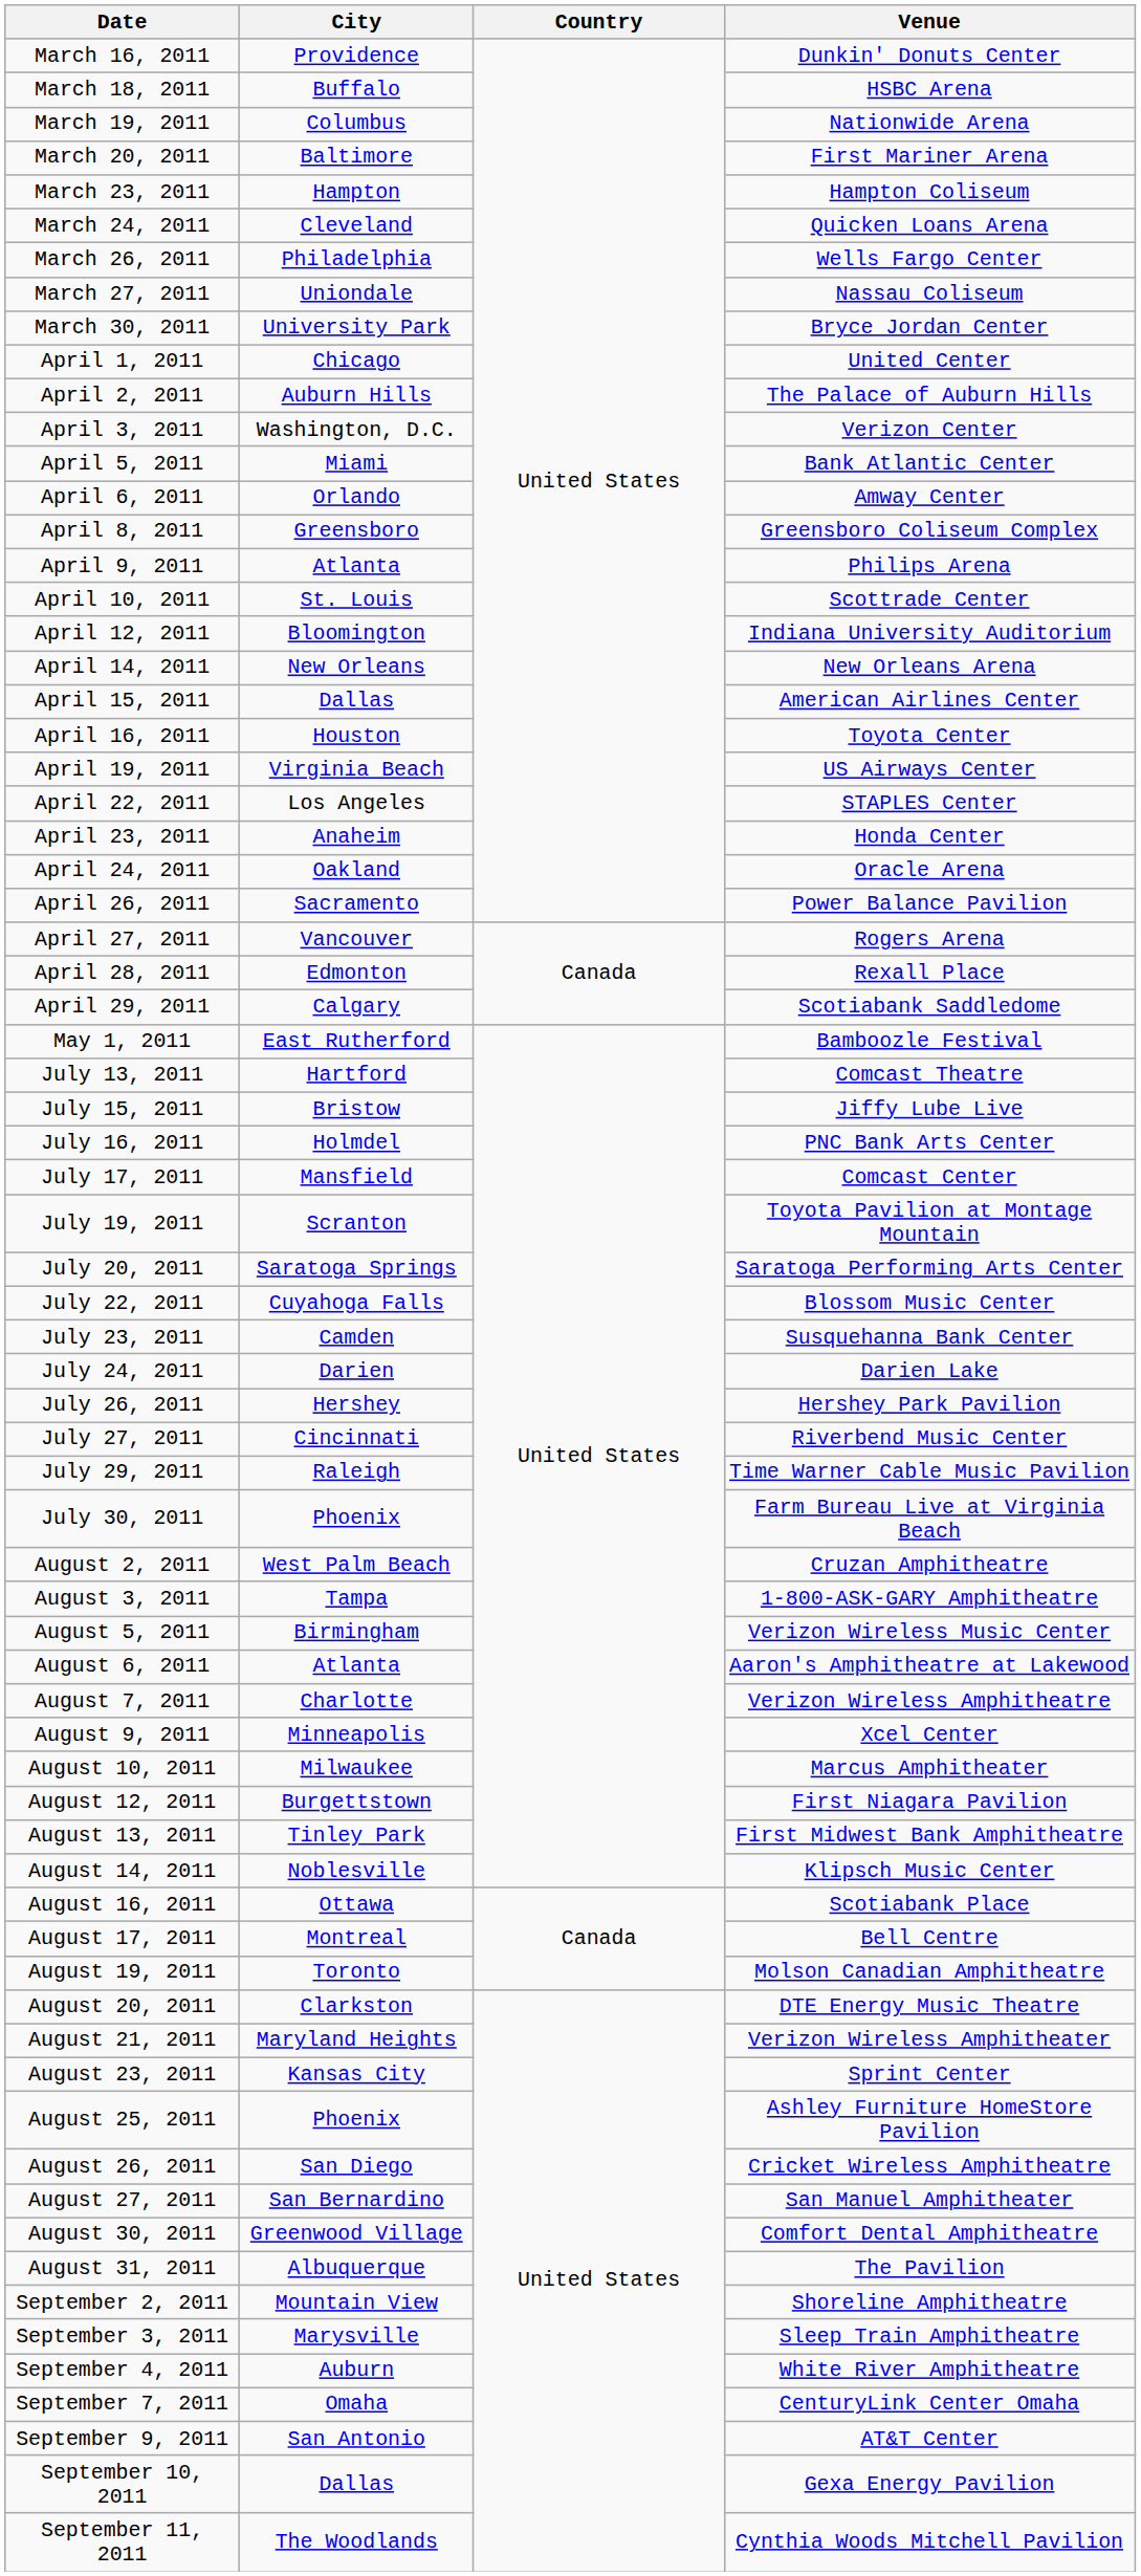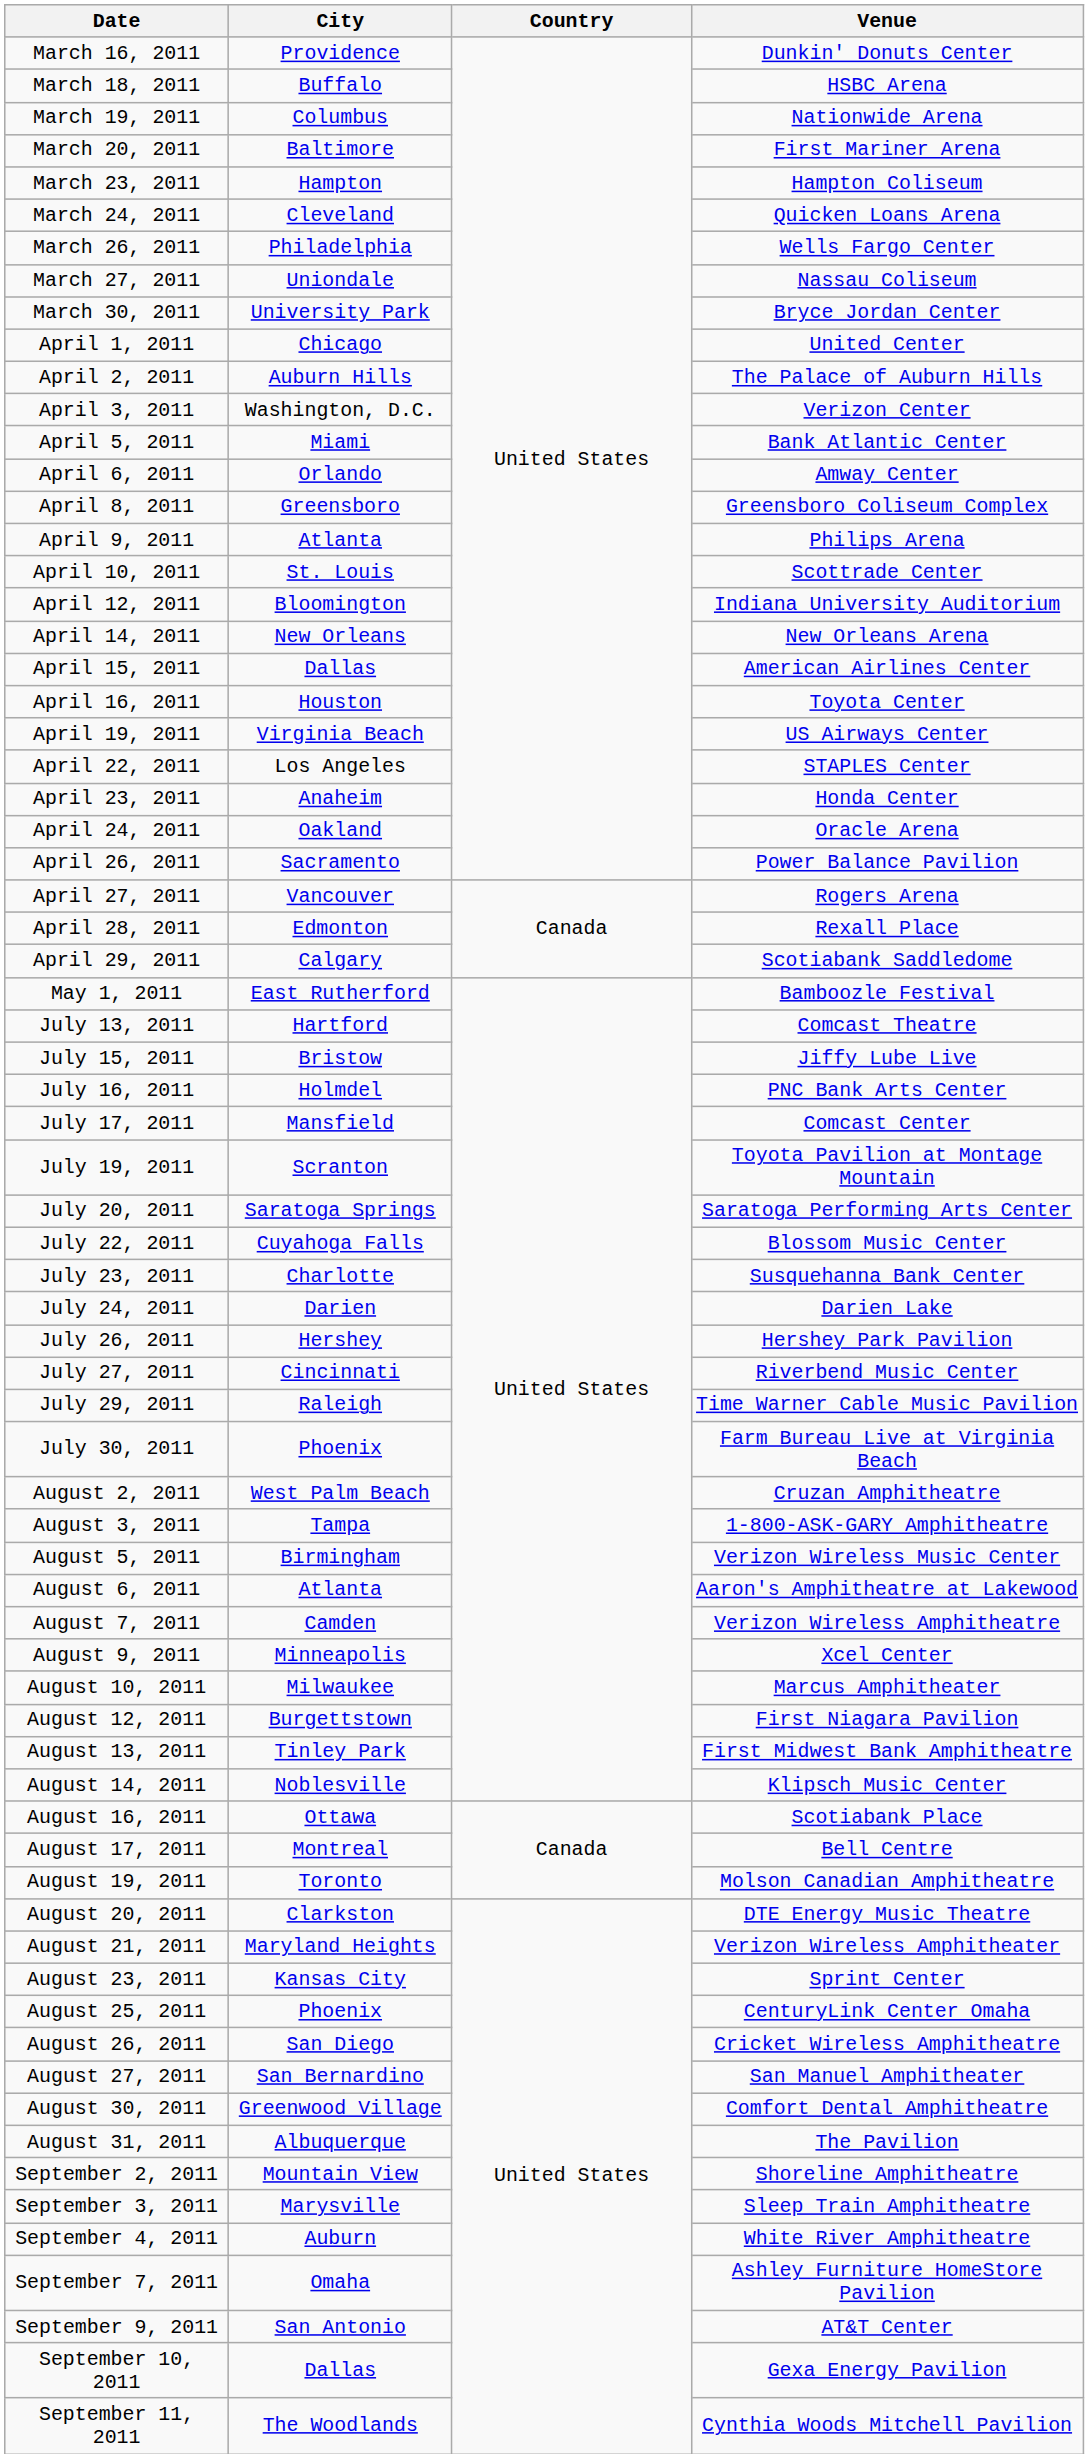July 23, 2011 | City: Camden -> Charlotte
August 7, 2011 | City: Charlotte -> Camden
August 25, 2011 | Venue: Ashley Furniture HomeStore Pavilion -> CenturyLink Center Omaha
September 7, 2011 | Venue: CenturyLink Center Omaha -> Ashley Furniture HomeStore Pavilion
